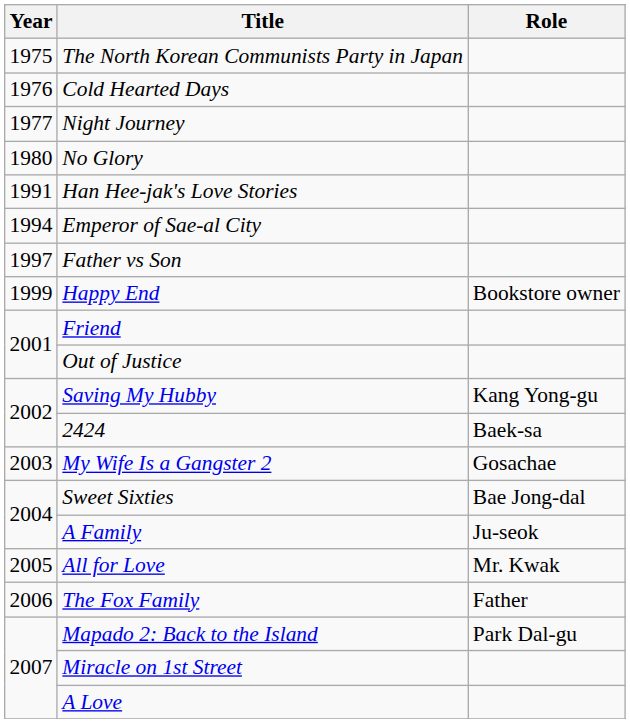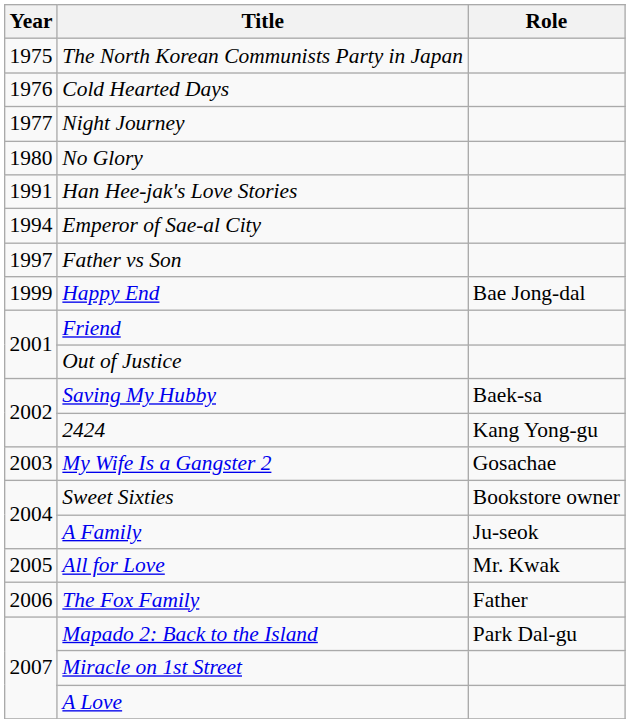Happy End | Role: Bookstore owner -> Bae Jong-dal
Saving My Hubby | Role: Kang Yong-gu -> Baek-sa
2424 | Role: Baek-sa -> Kang Yong-gu
Sweet Sixties | Role: Bae Jong-dal -> Bookstore owner
